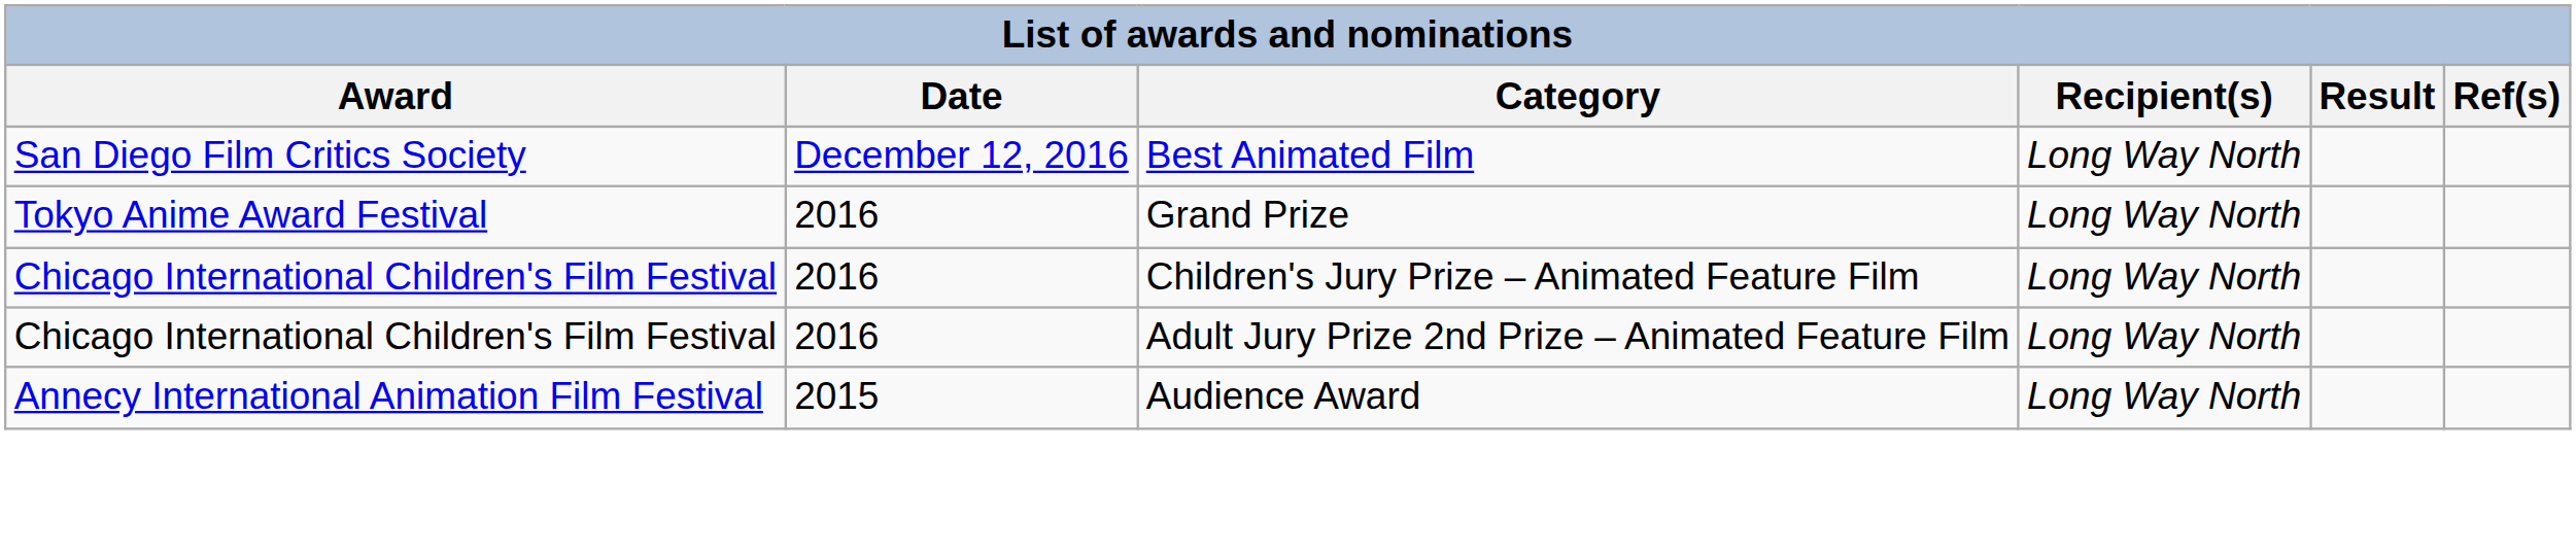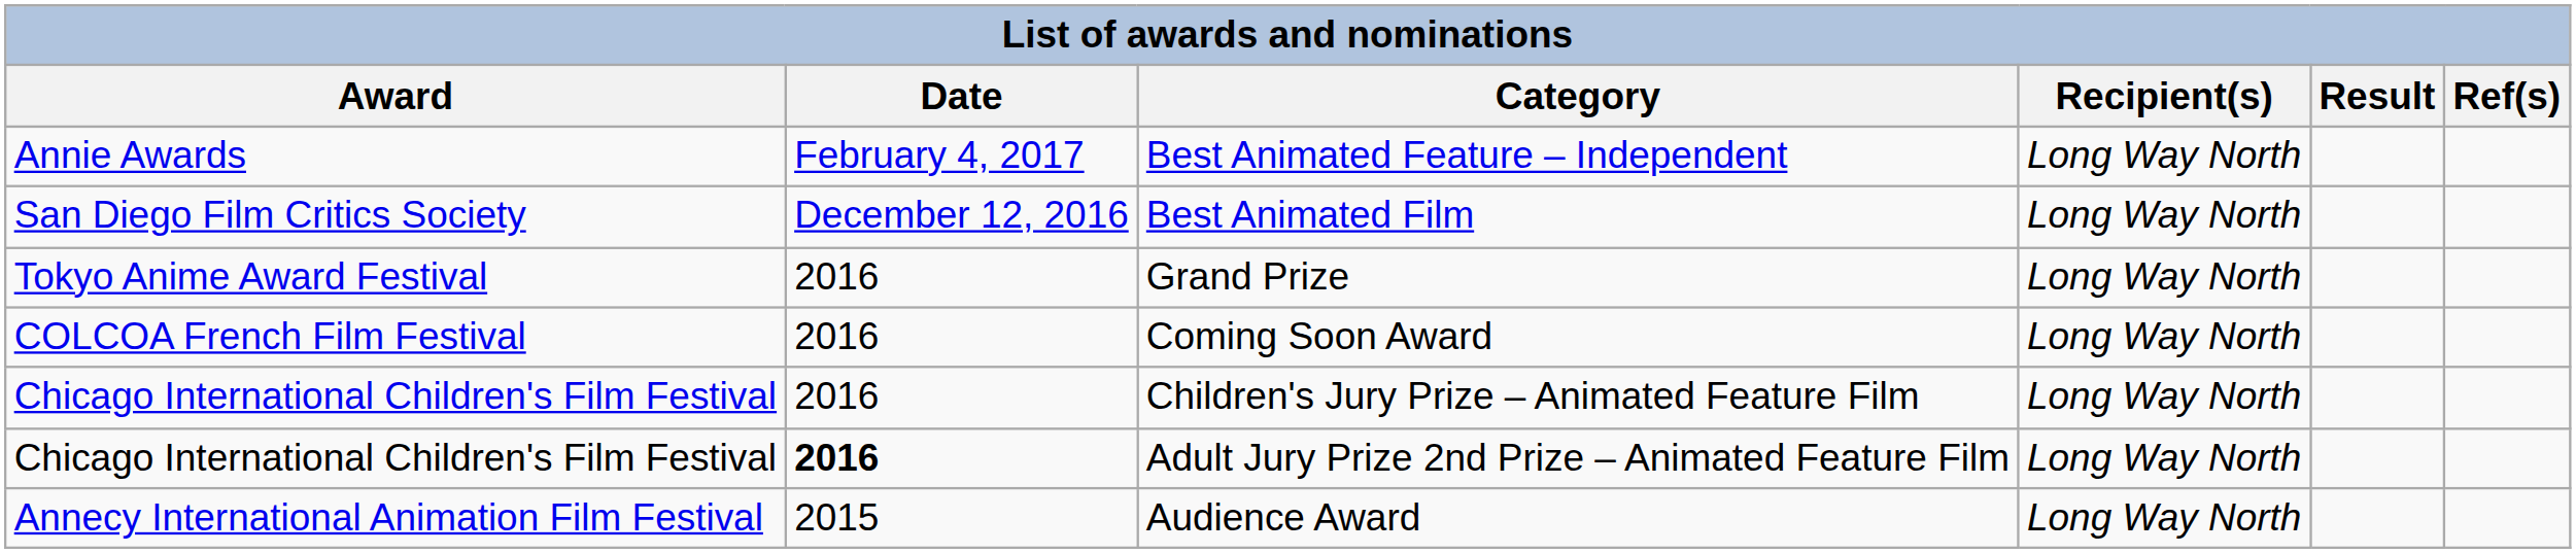+ row: Annie Awards | February 4, 2017 | Best Animated Feature – Independent | Long Way North
+ row: COLCOA French Film Festival | 2016 | Coming Soon Award | Long Way North
Adult Jury Prize 2nd Prize – Animated Feature Film | Date: normal -> bold
